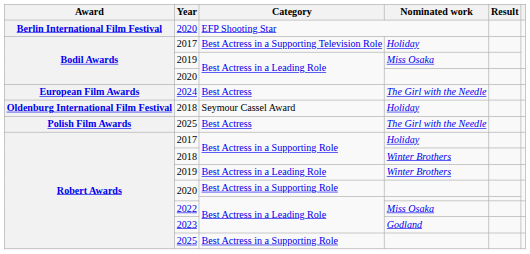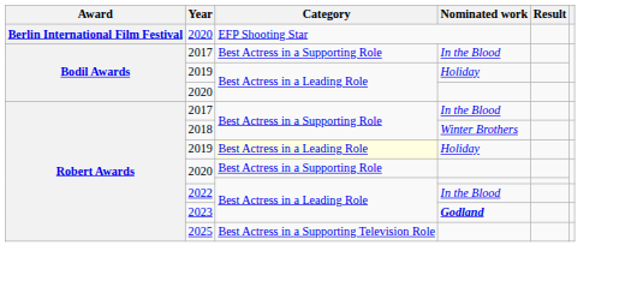Bodil Awards / 2017 | Category: Best Actress in a Supporting Television Role -> Best Actress in a Supporting Role
Bodil Awards / 2017 | Nominated work: Holiday -> In the Blood
Bodil Awards / 2019 | Nominated work: Miss Osaka -> Holiday
- row: European Film Awards | 2024 | Best Actress | The Girl with the Needle
- row: Oldenburg International Film Festival | 2018 | Seymour Cassel Award | Holiday
- row: Polish Film Awards | 2025 | Best Actress | The Girl with the Needle
Robert Awards / 2017 | Nominated work: Holiday -> In the Blood
Robert Awards / 2019 | Category: no background -> lightyellow background
Robert Awards / 2019 | Nominated work: Winter Brothers -> Holiday
2022 | Nominated work: Miss Osaka -> In the Blood
2023 | Nominated work: normal -> bold
Robert Awards / 2025 | Category: Best Actress in a Supporting Role -> Best Actress in a Supporting Television Role
